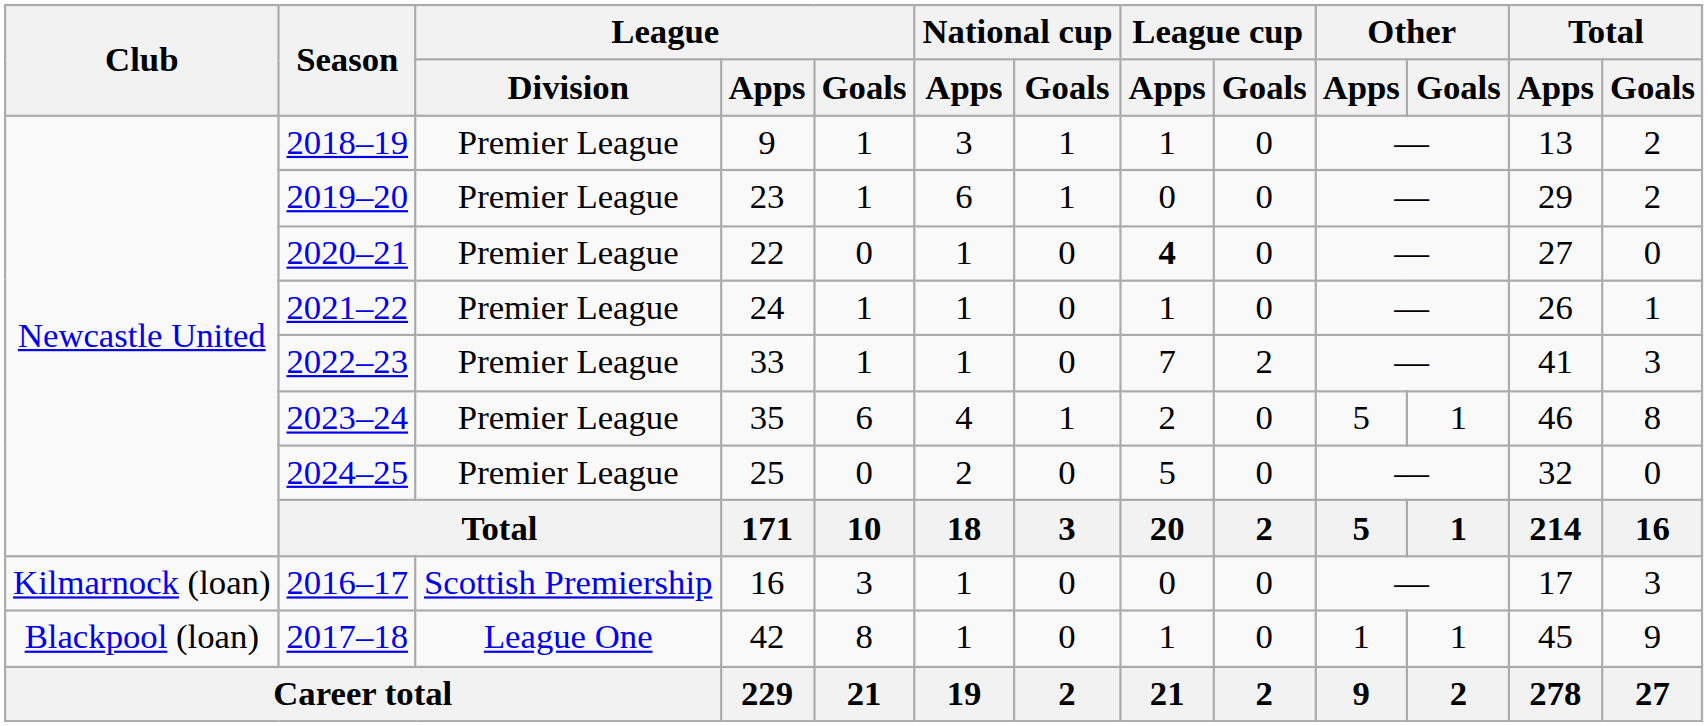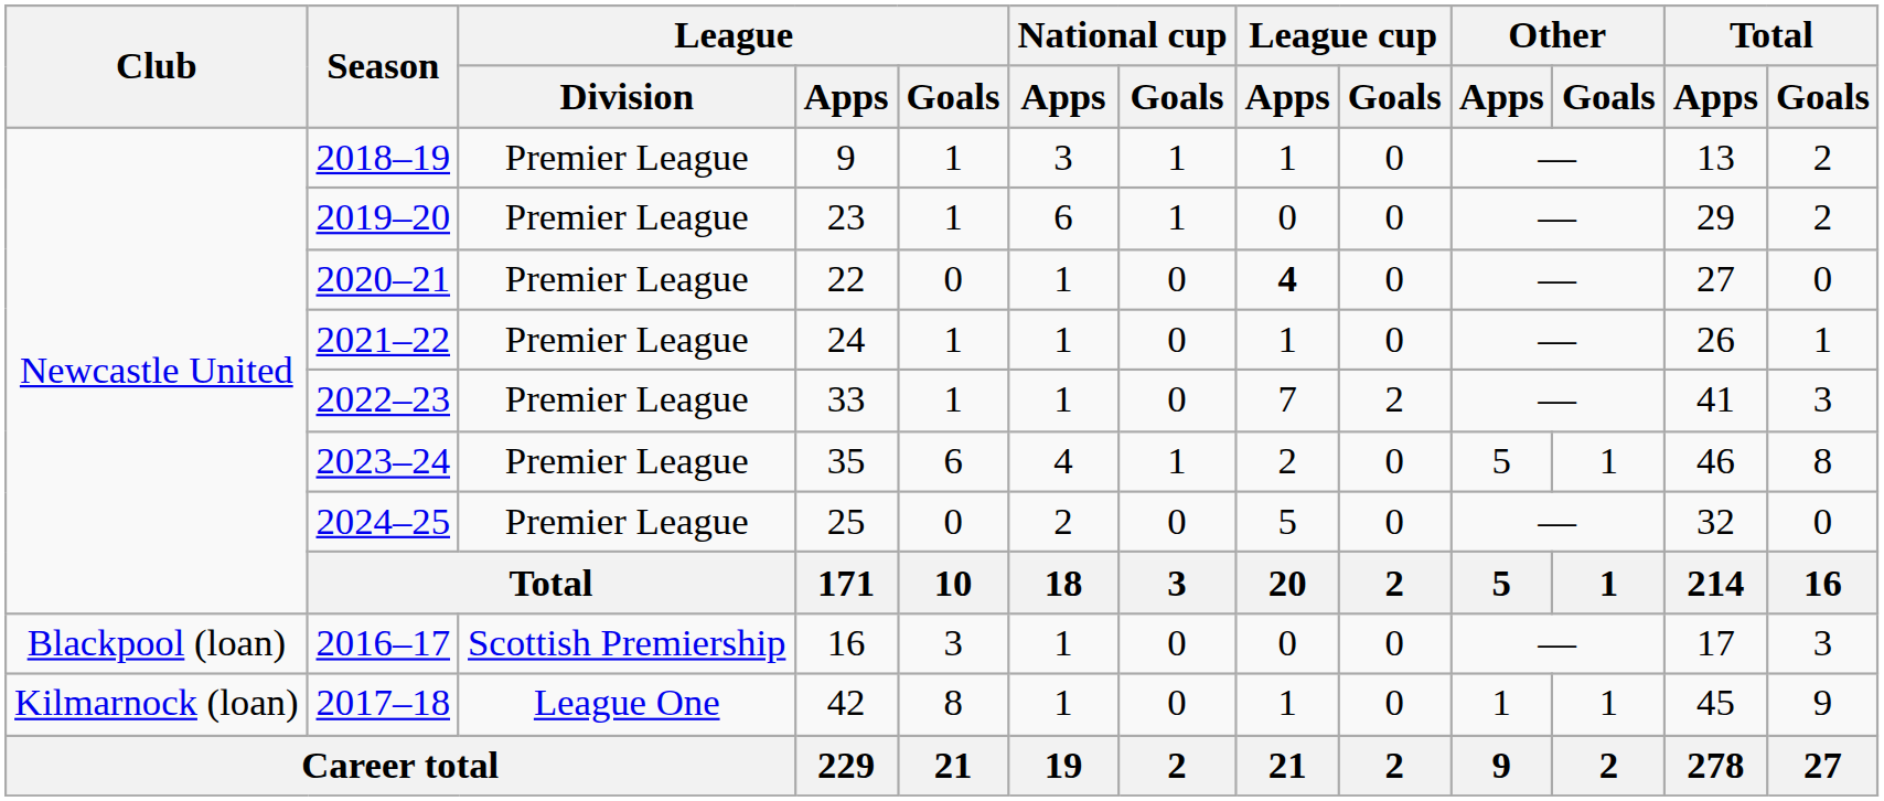2016–17 | Club: Kilmarnock (loan) -> Blackpool (loan)
2017–18 | Club: Blackpool (loan) -> Kilmarnock (loan)
